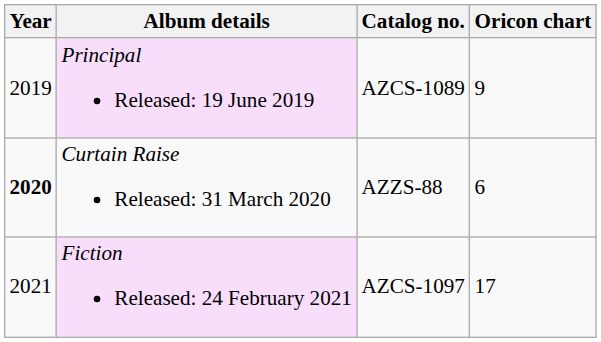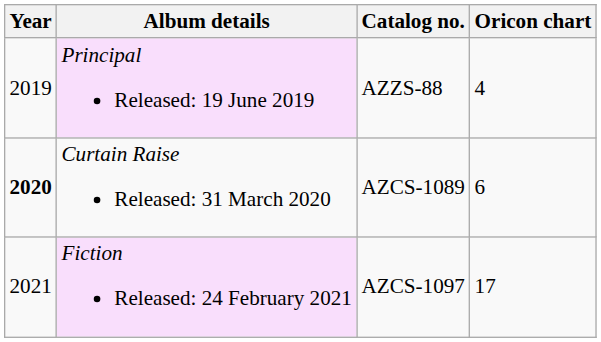Principal Released: 19 June 2019 | Catalog no.: AZCS-1089 -> AZZS-88
Principal Released: 19 June 2019 | Oricon chart: 9 -> 4
Curtain Raise Released: 31 March 2020 | Catalog no.: AZZS-88 -> AZCS-1089
